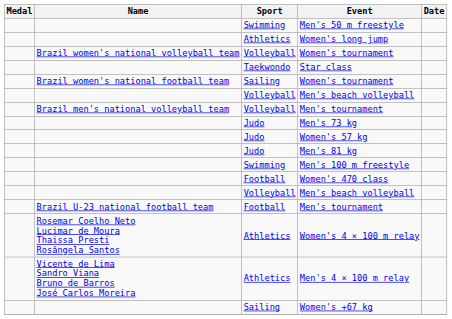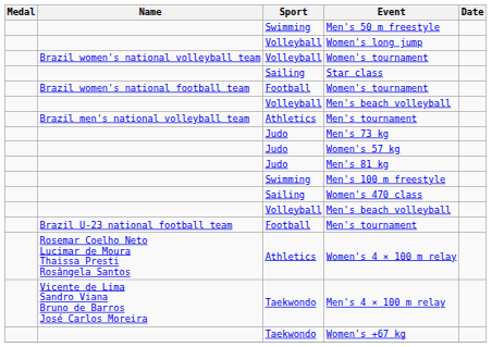Women's long jump | Sport: Athletics -> Volleyball
Star class | Sport: Taekwondo -> Sailing
Brazil women's national football team / Women's tournament | Sport: Sailing -> Football
Brazil men's national volleyball team / Men's tournament | Sport: Volleyball -> Athletics
Women's 470 class | Sport: Football -> Sailing
Men's 4 × 100 m relay | Sport: Athletics -> Taekwondo
Women's +67 kg | Sport: Sailing -> Taekwondo
